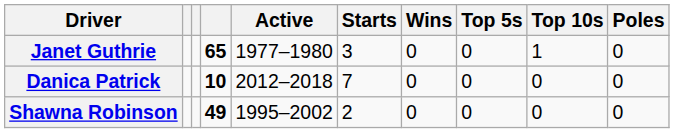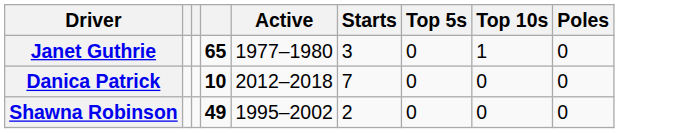- column: Wins | 0 | 0 | 0
